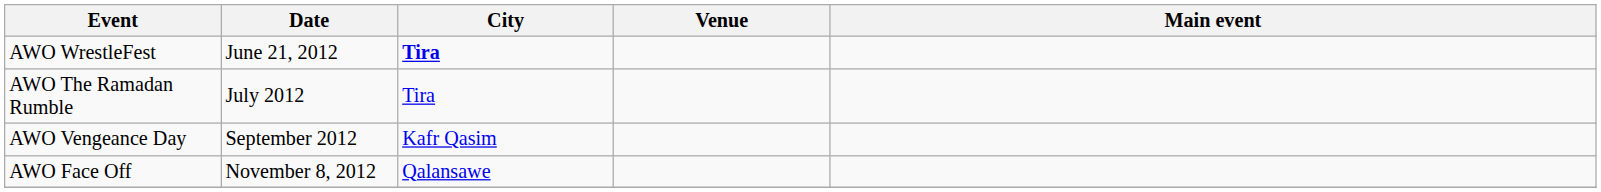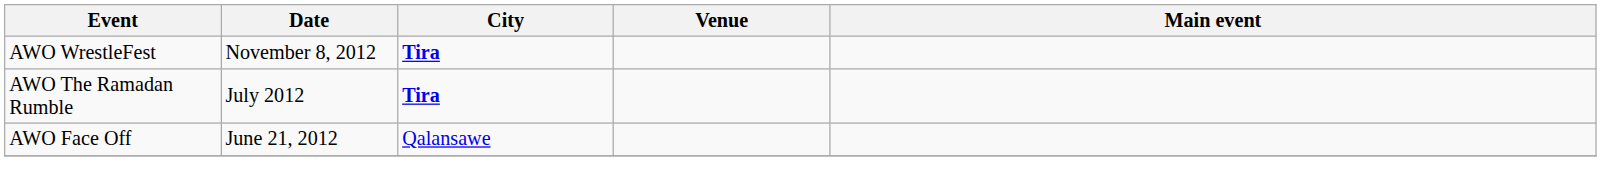AWO WrestleFest | Date: June 21, 2012 -> November 8, 2012
AWO The Ramadan Rumble | City: normal -> bold
- row: AWO Vengeance Day | September 2012 | Kafr Qasim
AWO Face Off | Date: November 8, 2012 -> June 21, 2012
